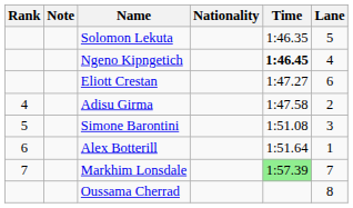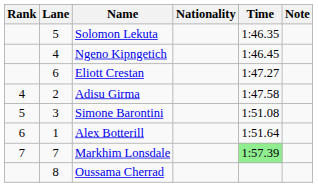columns swapped: Lane <-> Note
Ngeno Kipngetich | Time: bold -> normal
